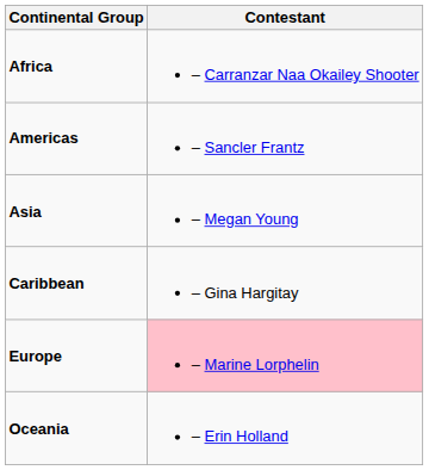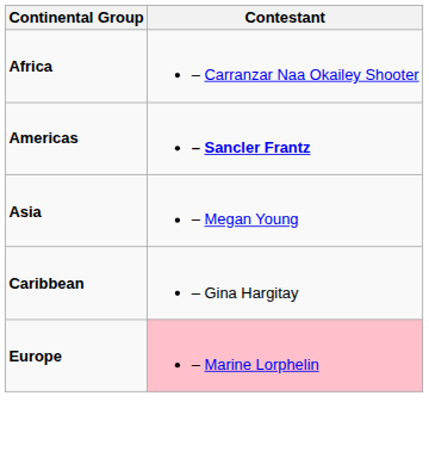Americas | Contestant: normal -> bold
- row: Oceania | – Erin Holland
